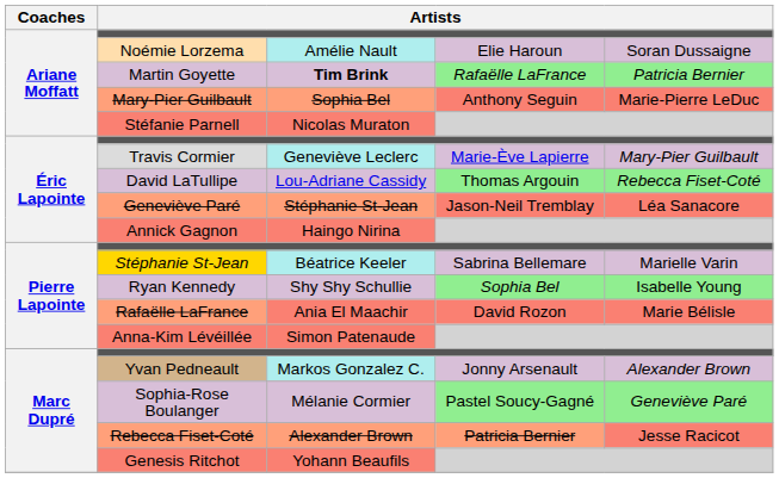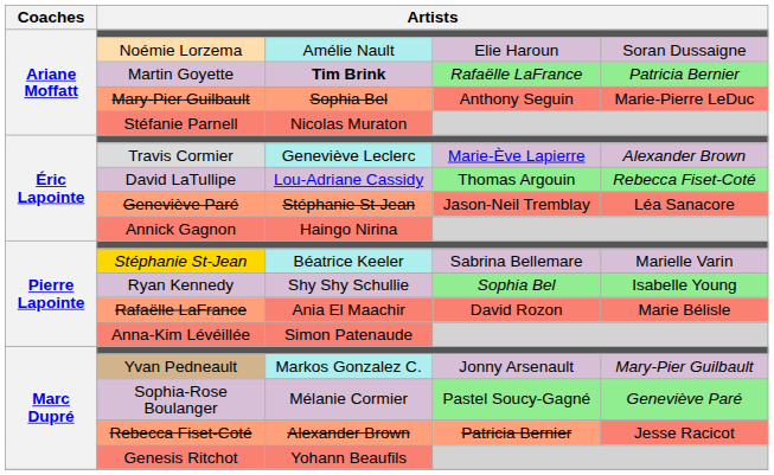Travis Cormier | column 5: Mary-Pier Guilbault -> Alexander Brown
Yvan Pedneault | column 5: Alexander Brown -> Mary-Pier Guilbault
